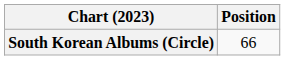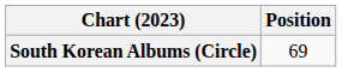South Korean Albums (Circle) | Position: 66 -> 69
